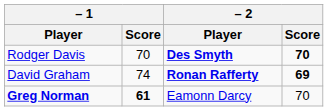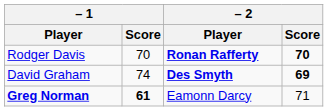Rodger Davis | – 2 / Player: Des Smyth -> Ronan Rafferty
David Graham | – 2 / Player: Ronan Rafferty -> Des Smyth
Greg Norman | – 2 / Score: 70 -> 71
